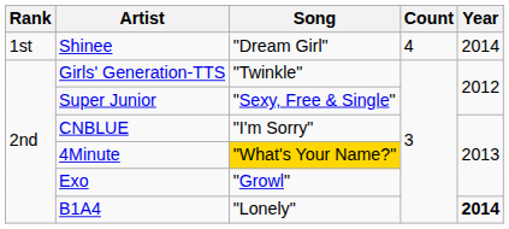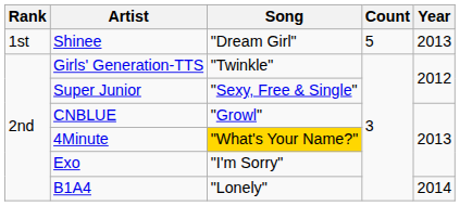Shinee | Count: 4 -> 5
Shinee | Year: 2014 -> 2013
CNBLUE | Song: "I'm Sorry" -> "Growl"
Exo | Song: "Growl" -> "I'm Sorry"
B1A4 | Year: bold -> normal
